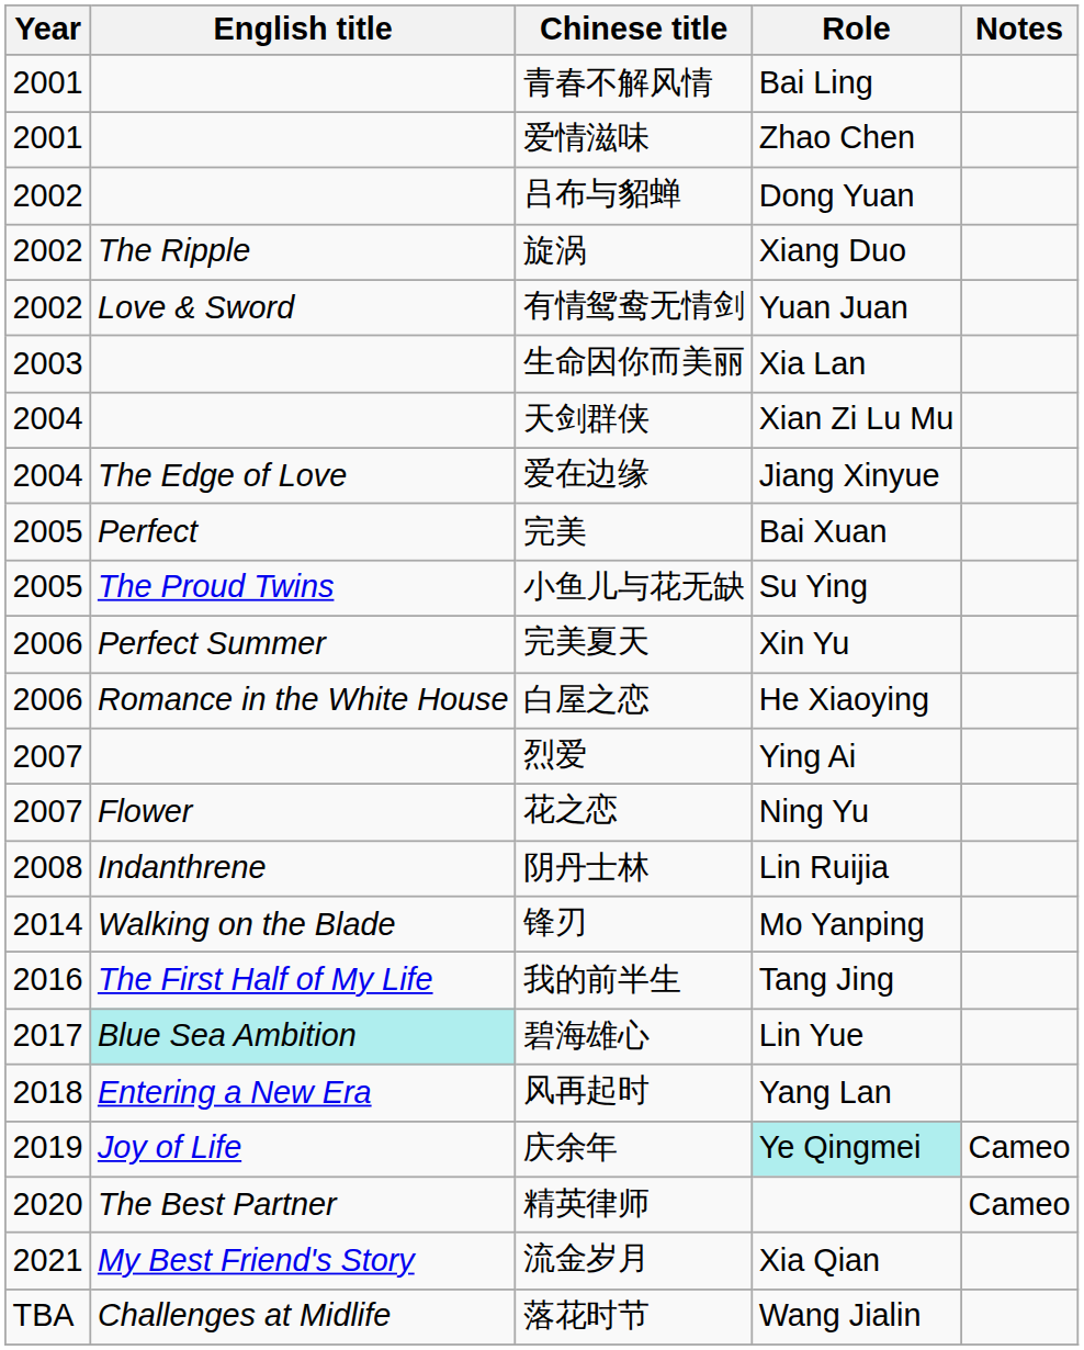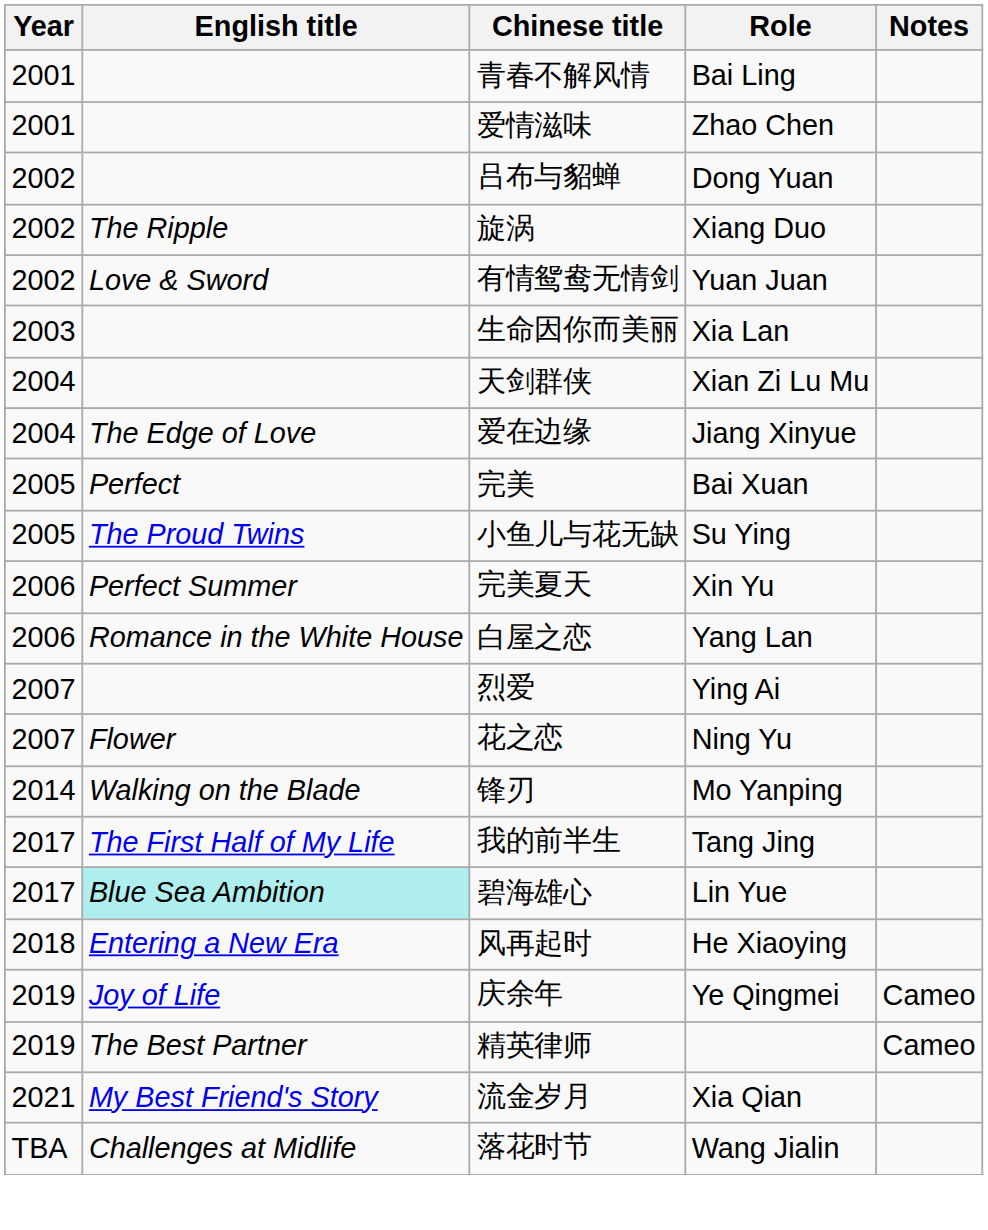白屋之恋 | Role: He Xiaoying -> Yang Lan
- row: 2008 | Indanthrene | 阴丹士林 | Lin Ruijia
我的前半生 | Year: 2016 -> 2017
风再起时 | Role: Yang Lan -> He Xiaoying
庆余年 | Role: paleturquoise background -> no background
精英律师 | Year: 2020 -> 2019
